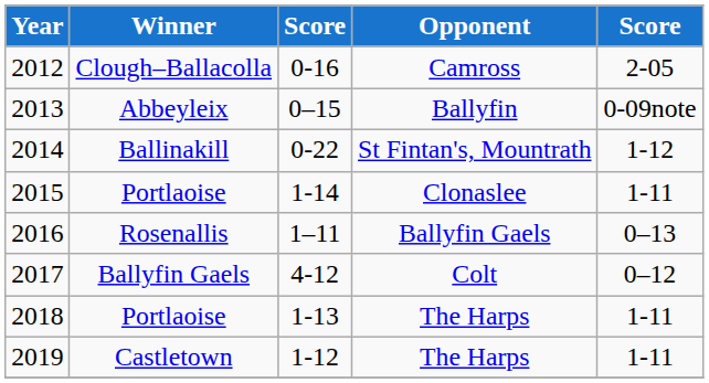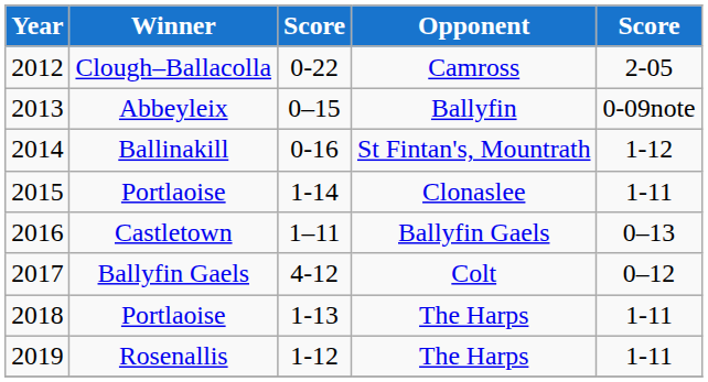2012 | column 3: 0-16 -> 0-22
2014 | column 3: 0-22 -> 0-16
2016 | Winner: Rosenallis -> Castletown
2019 | Winner: Castletown -> Rosenallis
